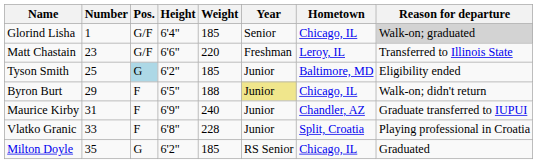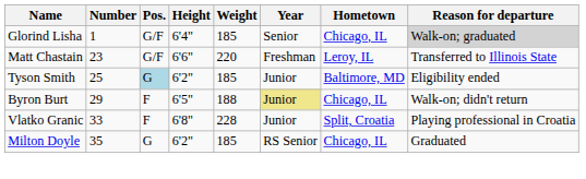- row: Maurice Kirby | 31 | F | 6'9" | 240 | Junior | Chandler, AZ | Graduate transferred to IUPUI
